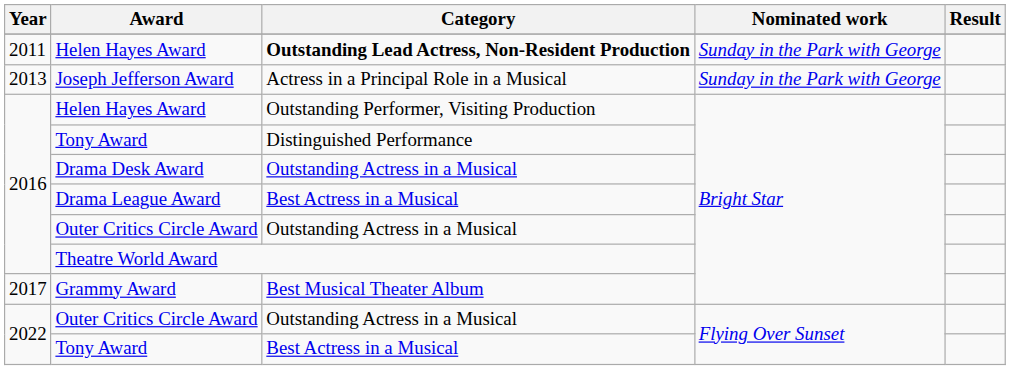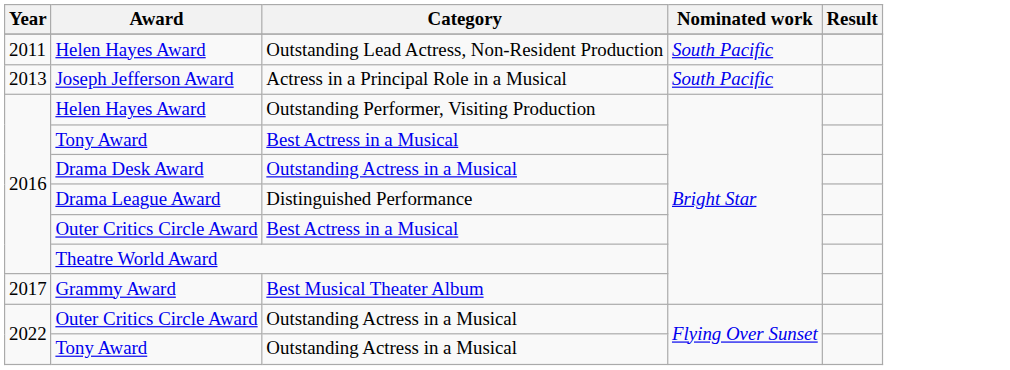2011 / Helen Hayes Award | Category: bold -> normal
2011 / Helen Hayes Award | Nominated work: Sunday in the Park with George -> South Pacific
Joseph Jefferson Award | Nominated work: Sunday in the Park with George -> South Pacific
2016 / Tony Award | Category: Distinguished Performance -> Best Actress in a Musical
Drama League Award | Category: Best Actress in a Musical -> Distinguished Performance
2016 / Outer Critics Circle Award | Category: Outstanding Actress in a Musical -> Best Actress in a Musical
2022 / Tony Award | Category: Best Actress in a Musical -> Outstanding Actress in a Musical
